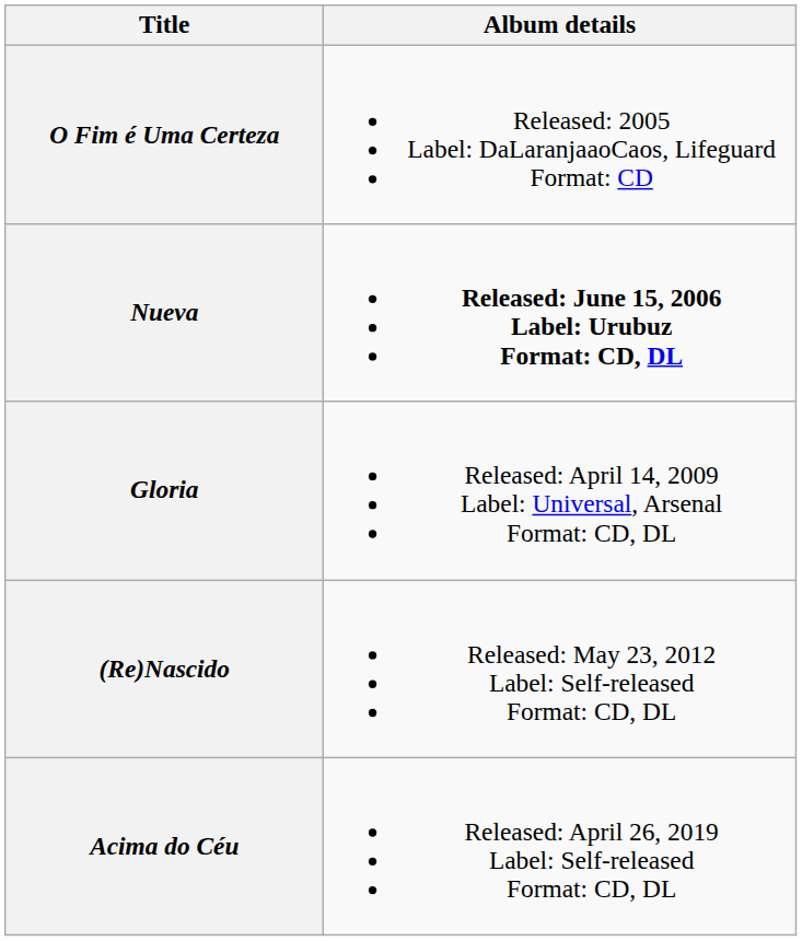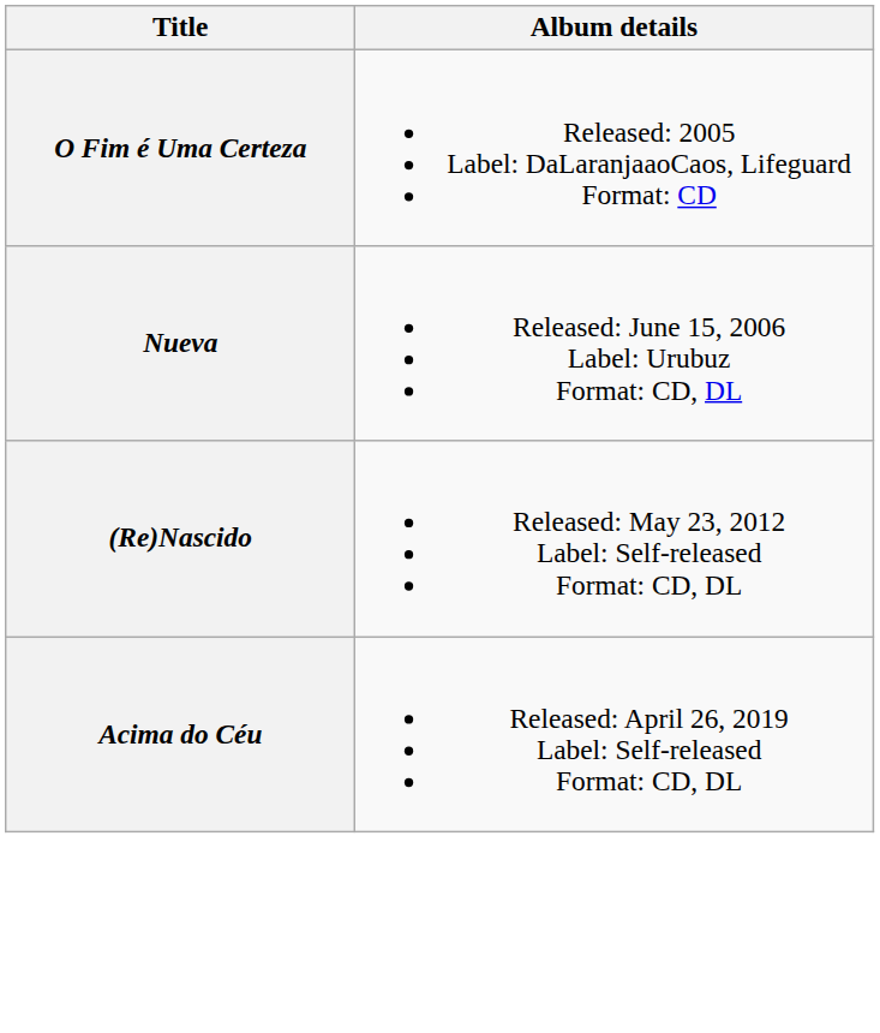Nueva | Album details: bold -> normal
- row: Gloria | Released: April 14, 2009 Label: Universal, Arsenal Format: CD, DL
